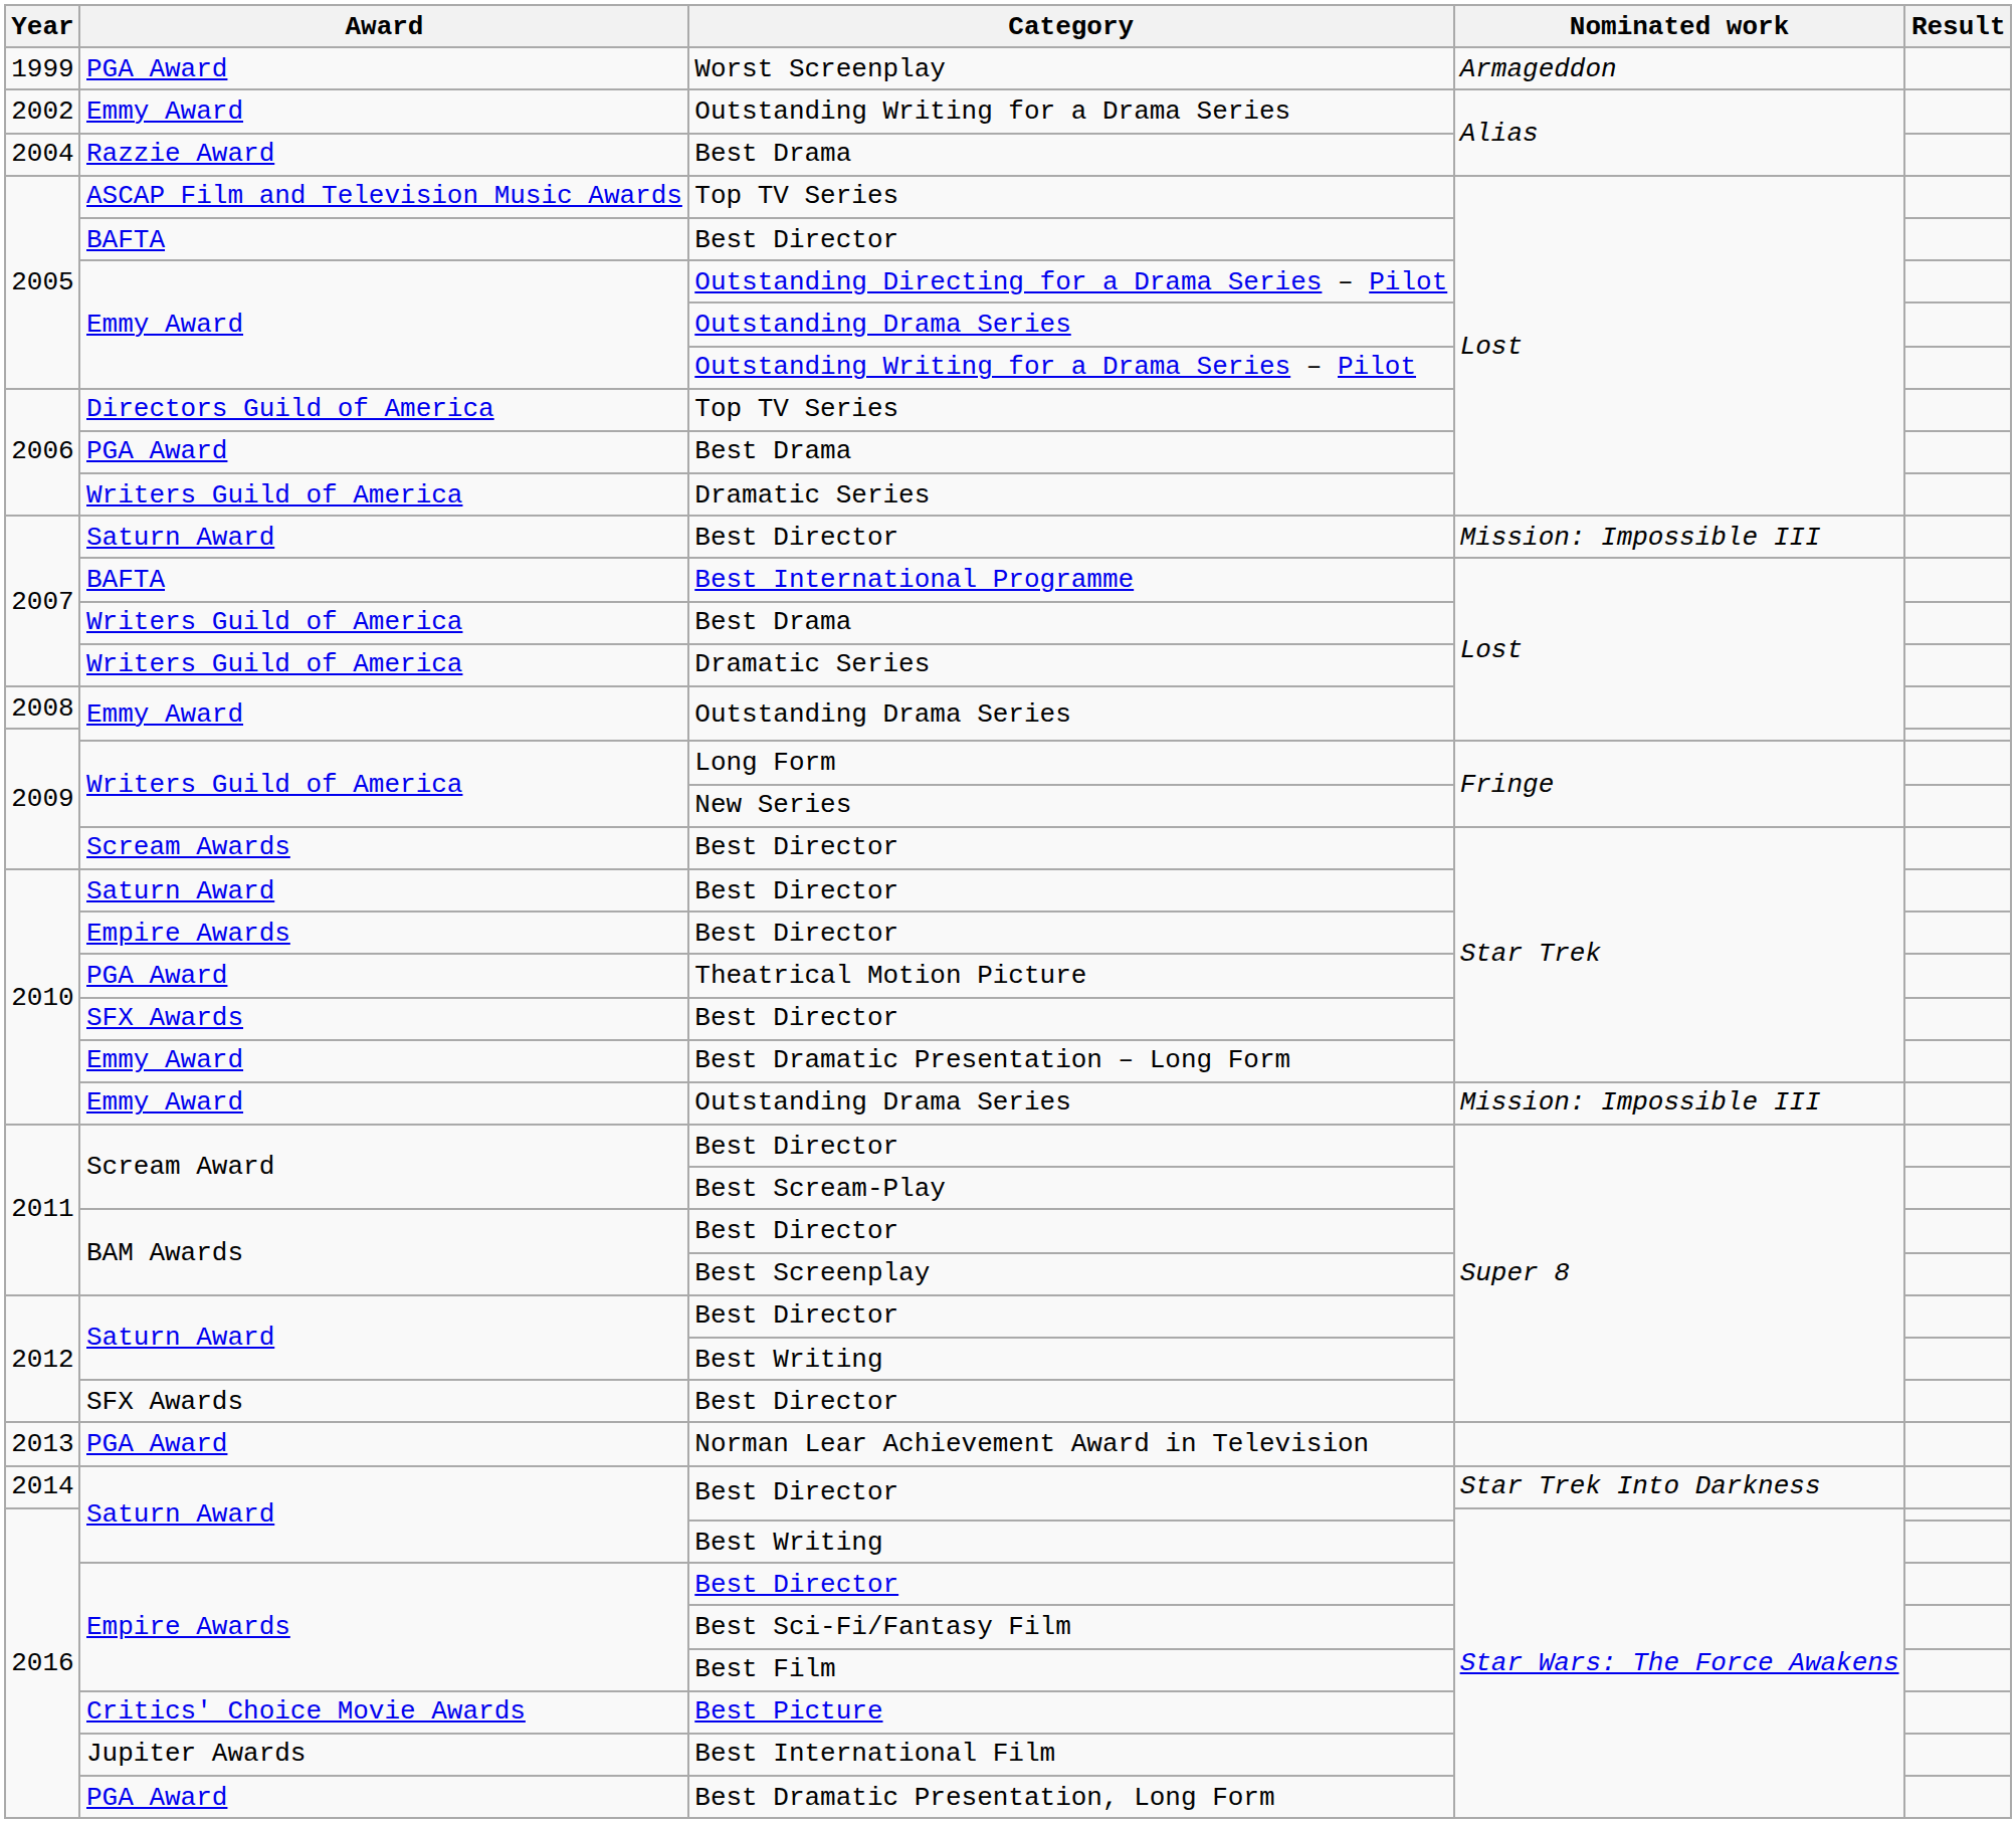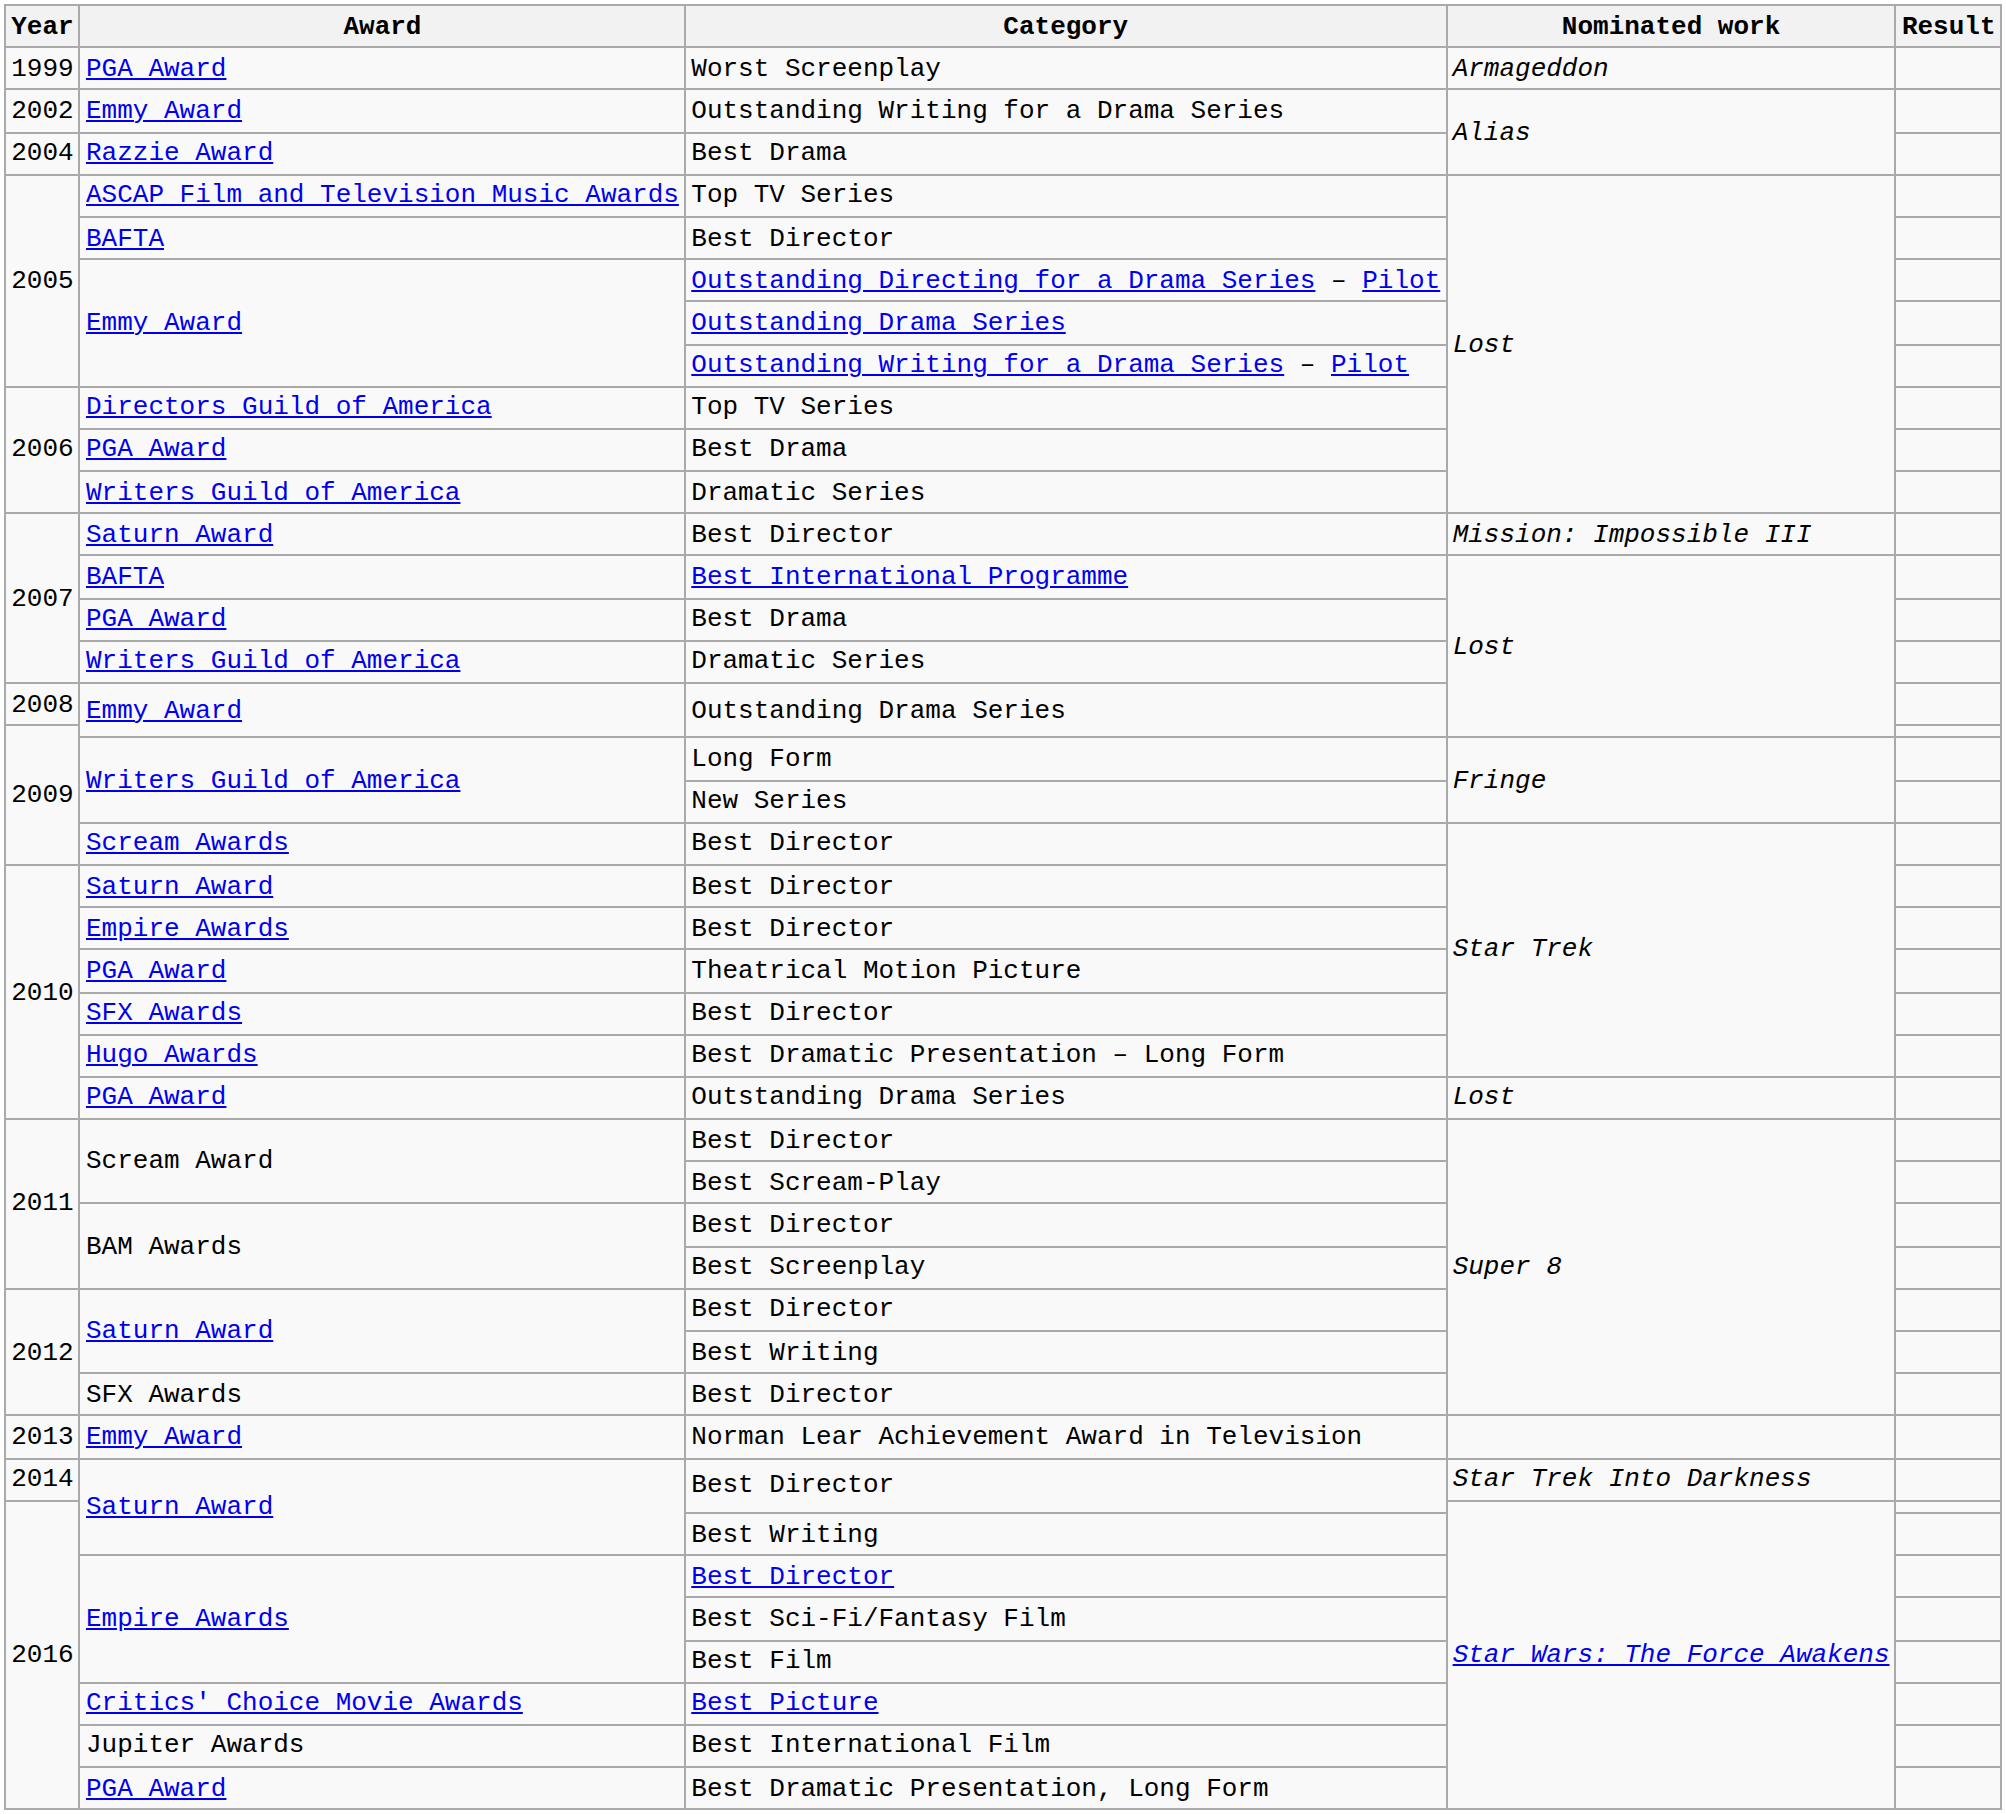2007 / Best Drama | Award: Writers Guild of America -> PGA Award
Best Dramatic Presentation – Long Form | Award: Emmy Award -> Hugo Awards
2010 / Outstanding Drama Series | Award: Emmy Award -> PGA Award
2010 / Outstanding Drama Series | Nominated work: Mission: Impossible III -> Lost
Norman Lear Achievement Award in Television | Award: PGA Award -> Emmy Award
